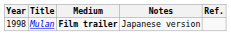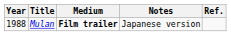Mulan | Year: 1998 -> 1988
